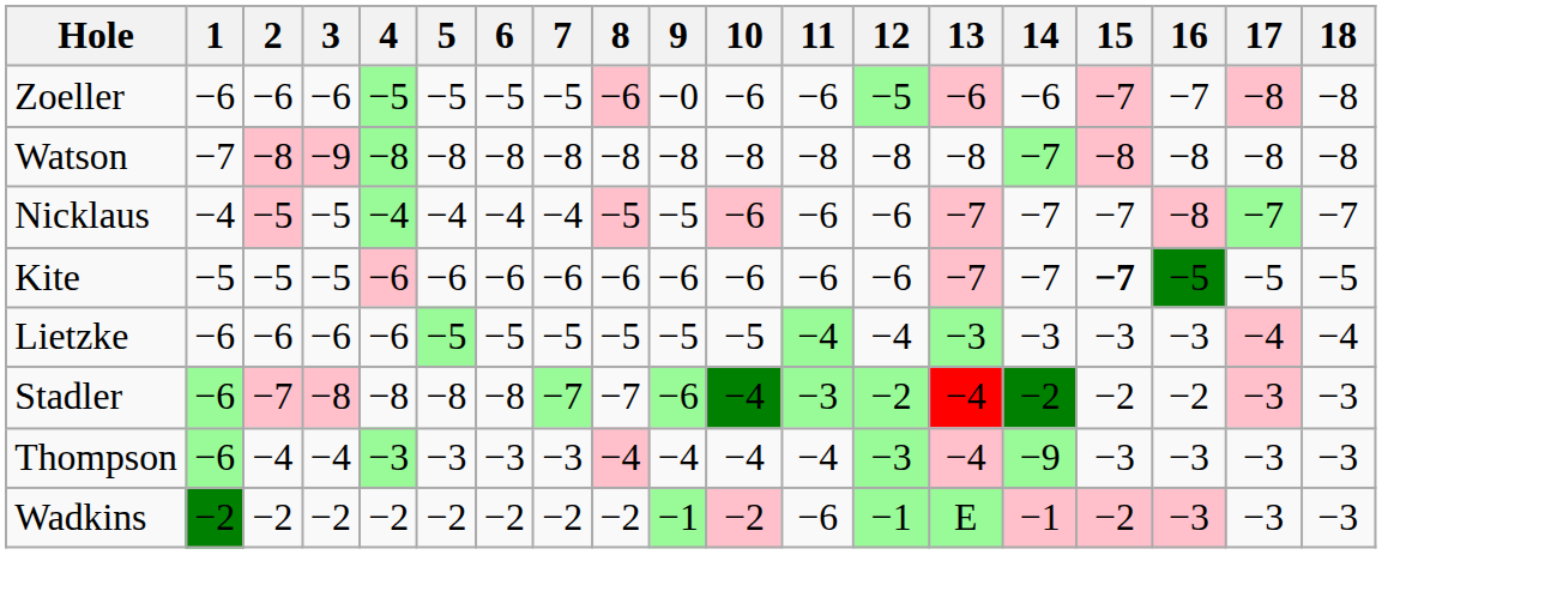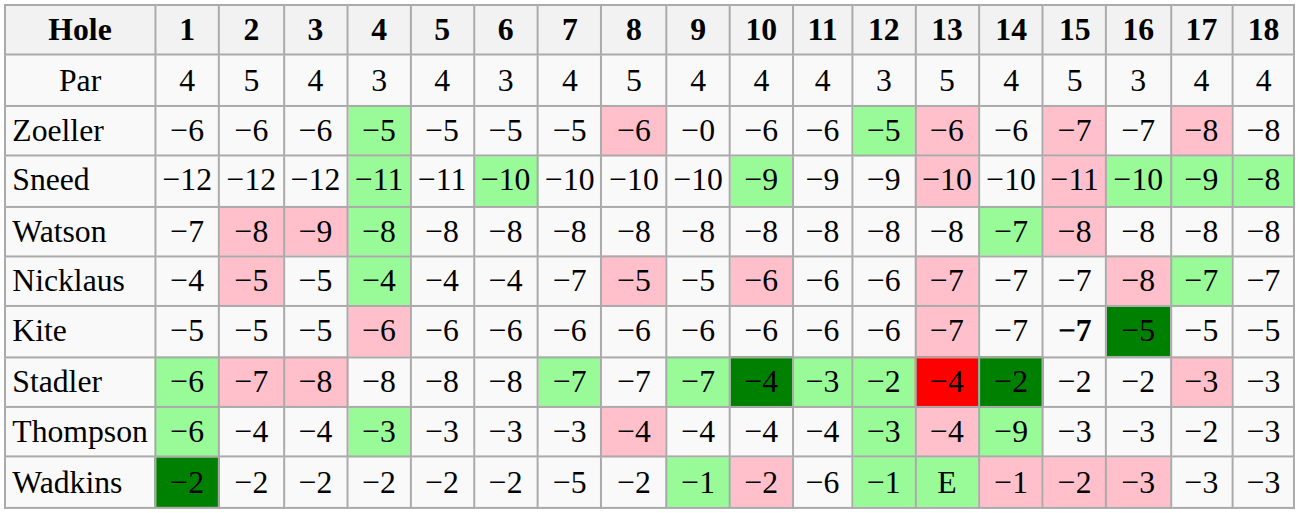+ row: Par | 4 | 5 | 4 | 3 | 4 | 3 | 4 | 5 | 4 | 4 | 4 | 3 | 5 | 4 | 5 | 3 | 4 | 4
+ row: Sneed | −12 | −12 | −12 | −11 | −11 | −10 | −10 | −10 | −10 | −9 | −9 | −9 | −10 | −10 | −11 | −10 | −9 | −8
Nicklaus | 7: −4 -> −7
- row: Lietzke | −6 | −6 | −6 | −6 | −5 | −5 | −5 | −5 | −5 | −5 | −4 | −4 | −3 | −3 | −3 | −3 | −4 | −4
Stadler | 9: −6 -> −7
Thompson | 17: −3 -> −2
Wadkins | 7: −2 -> −5
